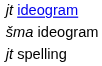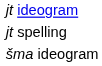rows swapped: jt spelling <-> šma ideogram
